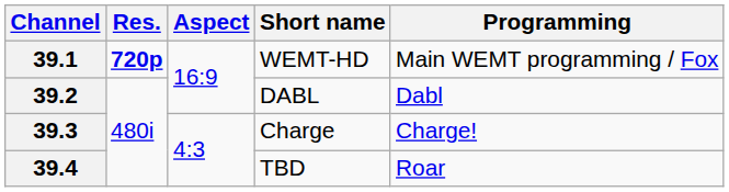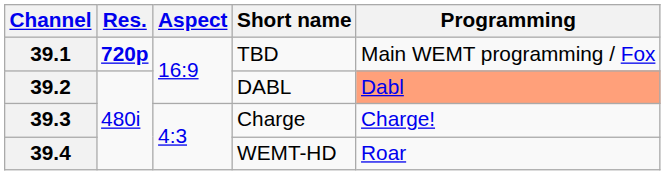39.1 | Short name: WEMT-HD -> TBD
39.2 | Programming: no background -> lightsalmon background
39.4 | Short name: TBD -> WEMT-HD
